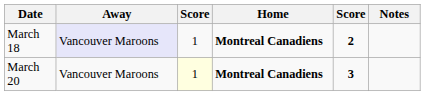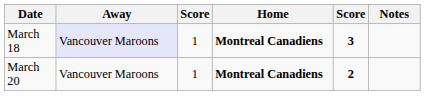March 18 | column 5: 2 -> 3
March 20 | column 3: lightyellow background -> no background
March 20 | column 5: 3 -> 2
